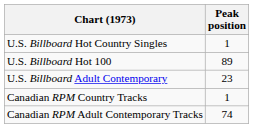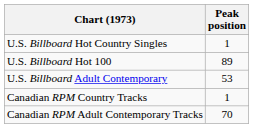U.S. Billboard Adult Contemporary | Peak position: 23 -> 53
Canadian RPM Adult Contemporary Tracks | Peak position: 74 -> 70
